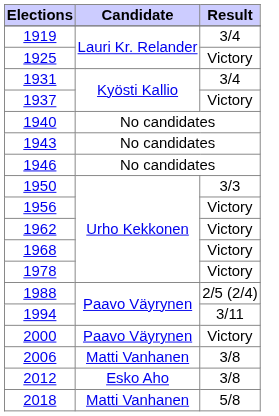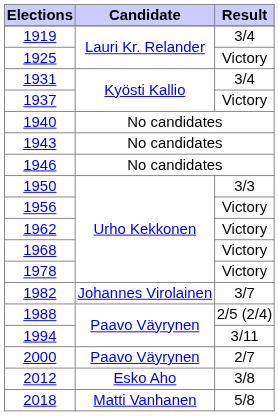+ row: 1982 | Johannes Virolainen | 3/7
2000 | Result: Victory -> 2/7
- row: 2006 | Matti Vanhanen | 3/8
